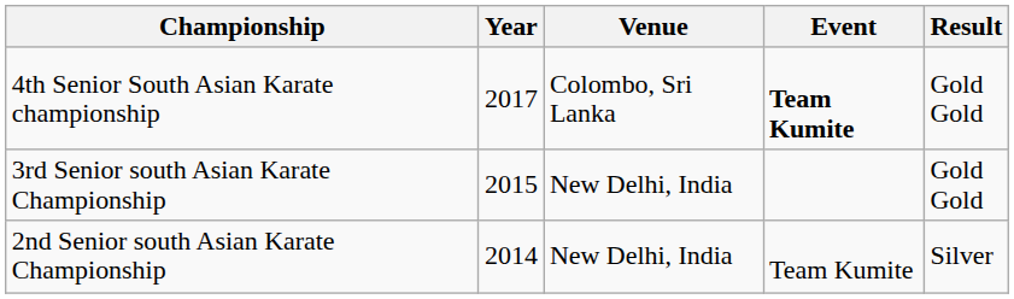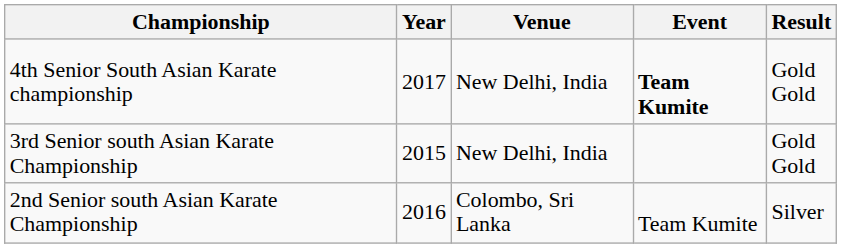4th Senior South Asian Karate championship | Venue: Colombo, Sri Lanka -> New Delhi, India
2nd Senior south Asian Karate Championship | Year: 2014 -> 2016
2nd Senior south Asian Karate Championship | Venue: New Delhi, India -> Colombo, Sri Lanka
